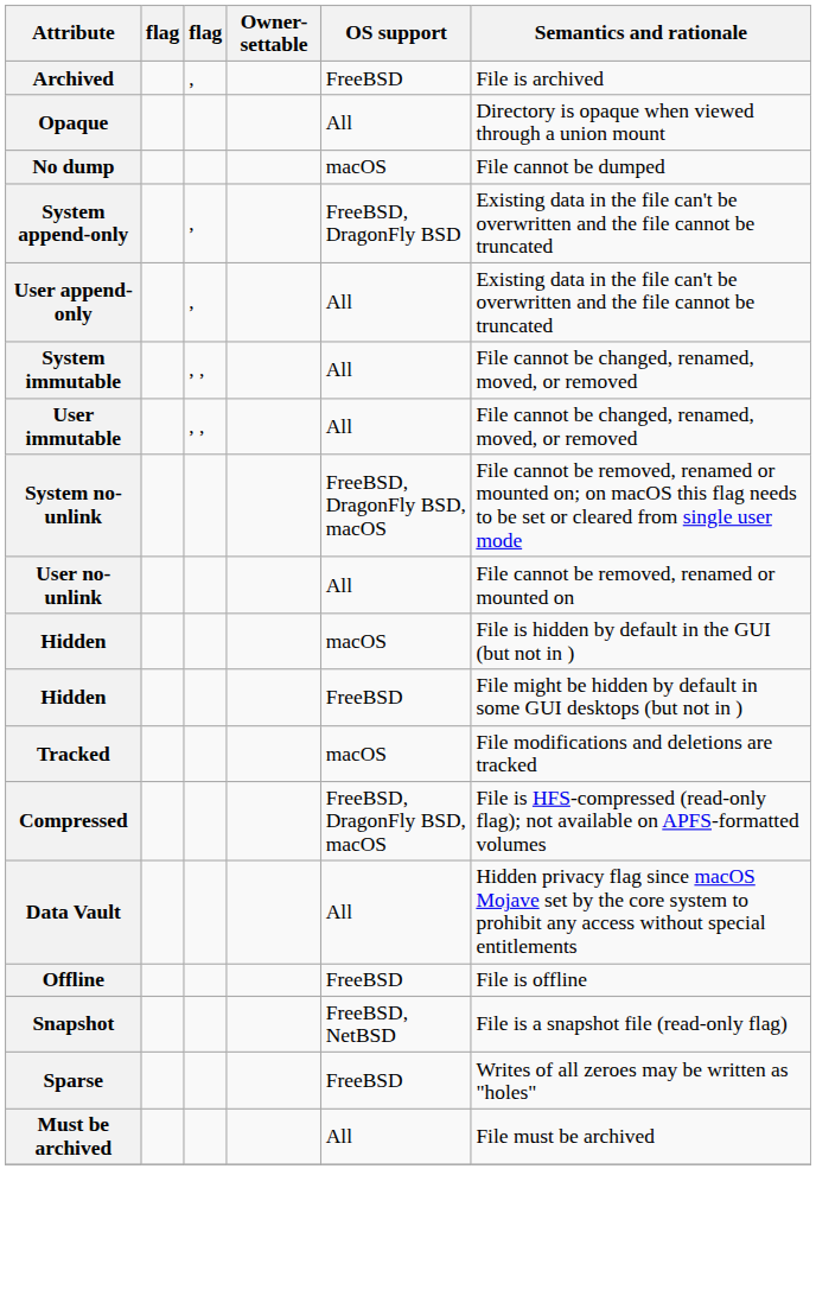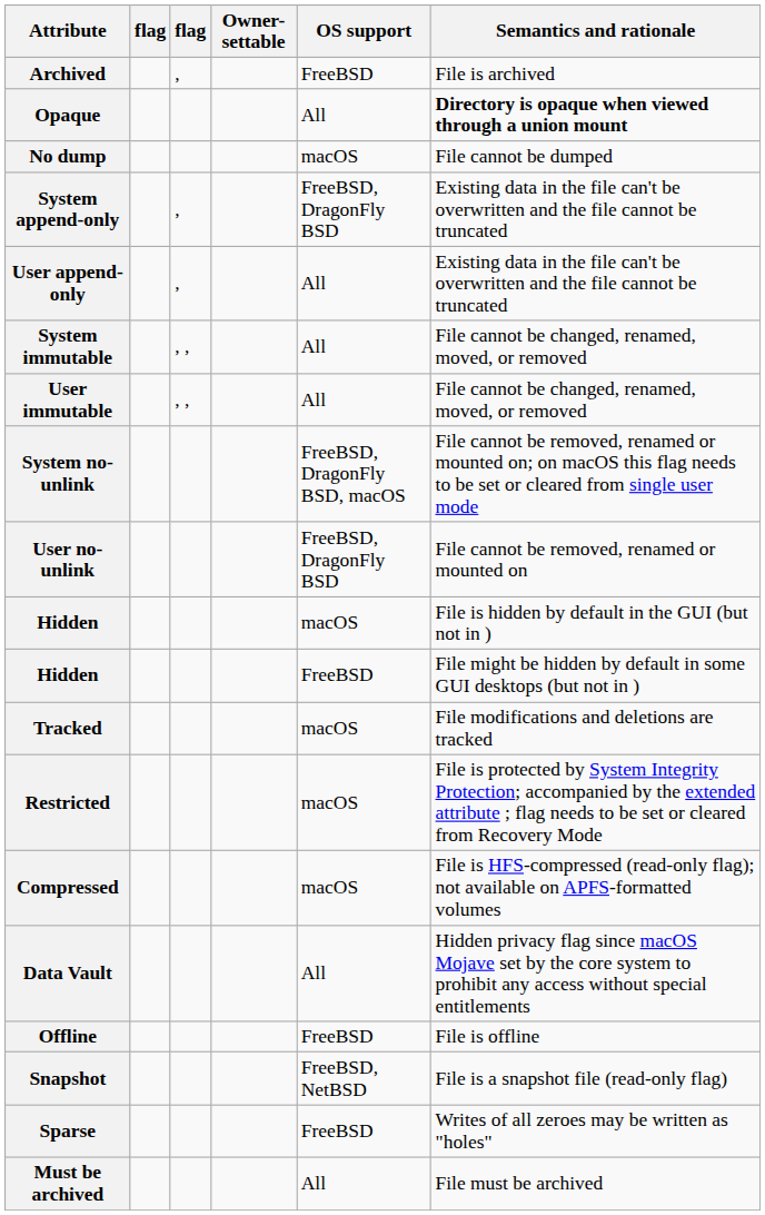Opaque | Semantics and rationale: normal -> bold
User no-unlink | OS support: All -> FreeBSD, DragonFly BSD
+ row: Restricted | macOS | File is protected by System Integrity Protection; accompanied by the extended attribute ; flag needs to be set or cleared from Recovery Mode
Compressed | OS support: FreeBSD, DragonFly BSD, macOS -> macOS
